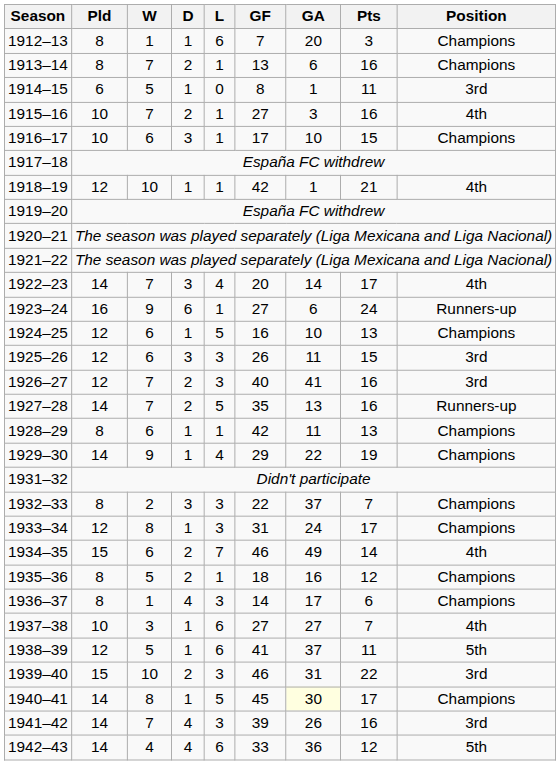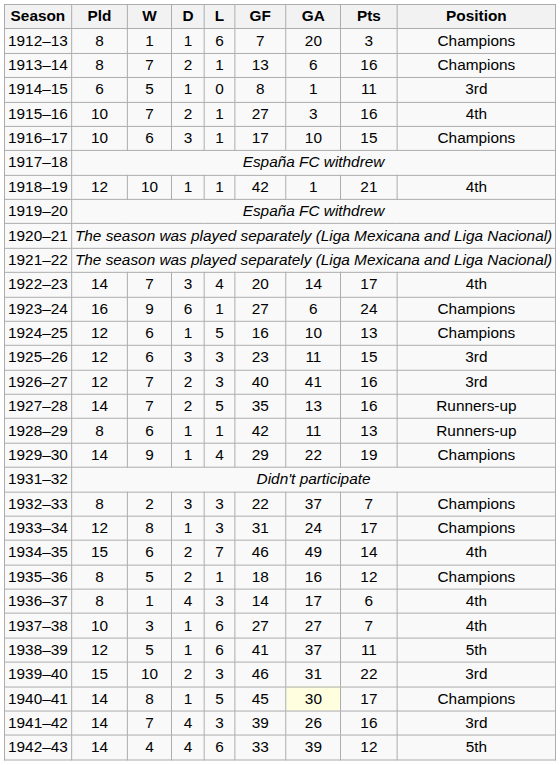1923–24 | Position: Runners-up -> Champions
1925–26 | GF: 26 -> 23
1928–29 | Position: Champions -> Runners-up
1936–37 | Position: Champions -> 4th
1942–43 | GA: 36 -> 39
